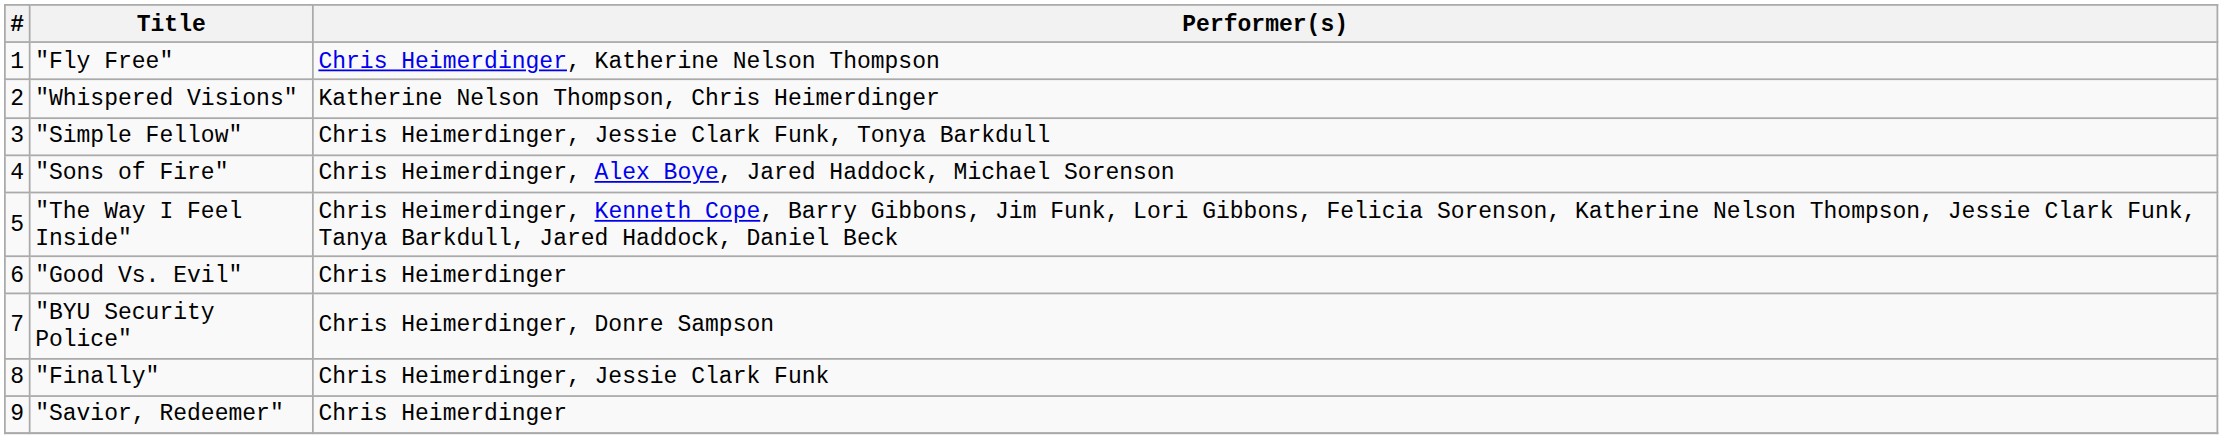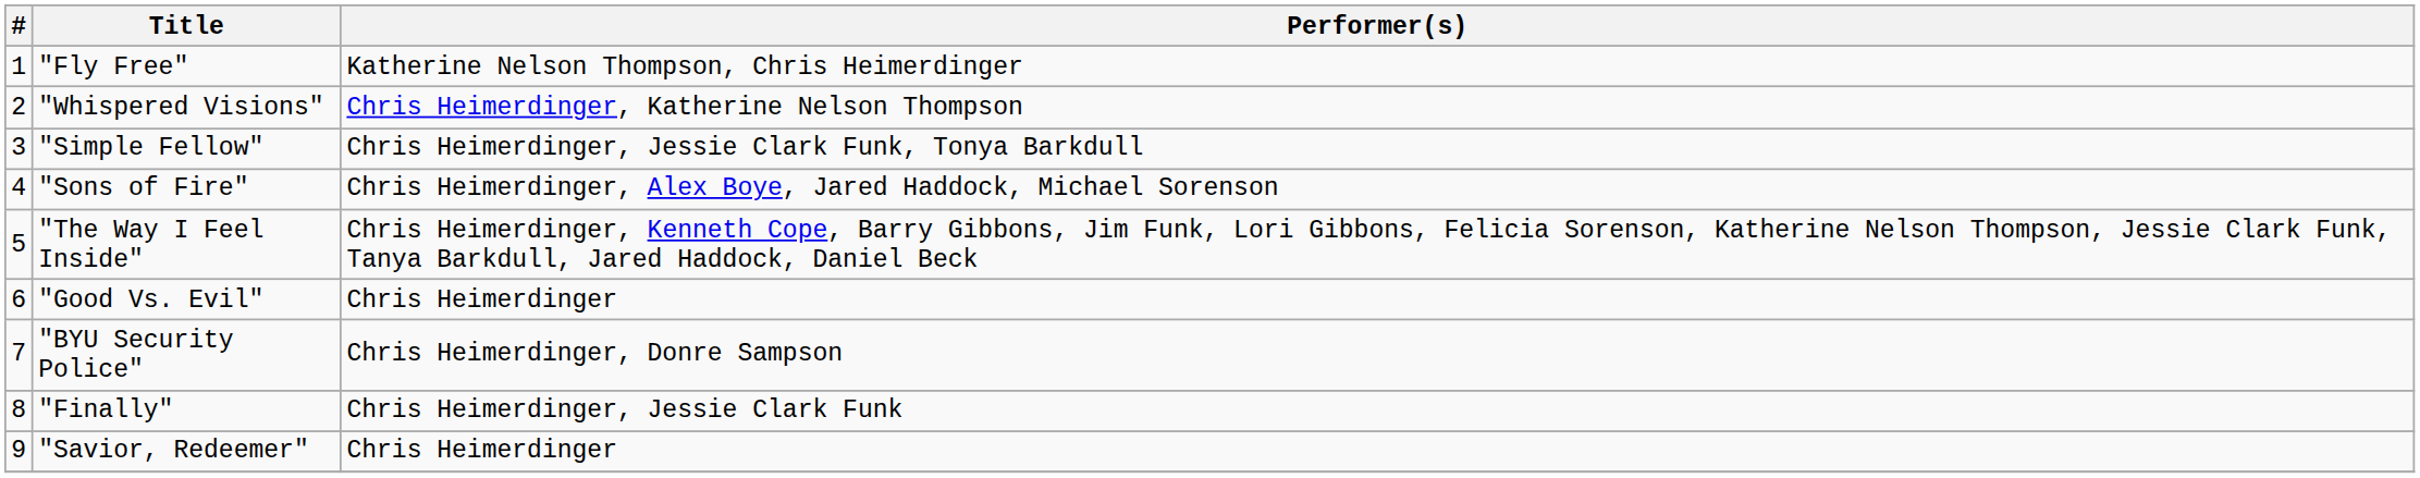"Fly Free" | Performer(s): Chris Heimerdinger, Katherine Nelson Thompson -> Katherine Nelson Thompson, Chris Heimerdinger
"Whispered Visions" | Performer(s): Katherine Nelson Thompson, Chris Heimerdinger -> Chris Heimerdinger, Katherine Nelson Thompson
